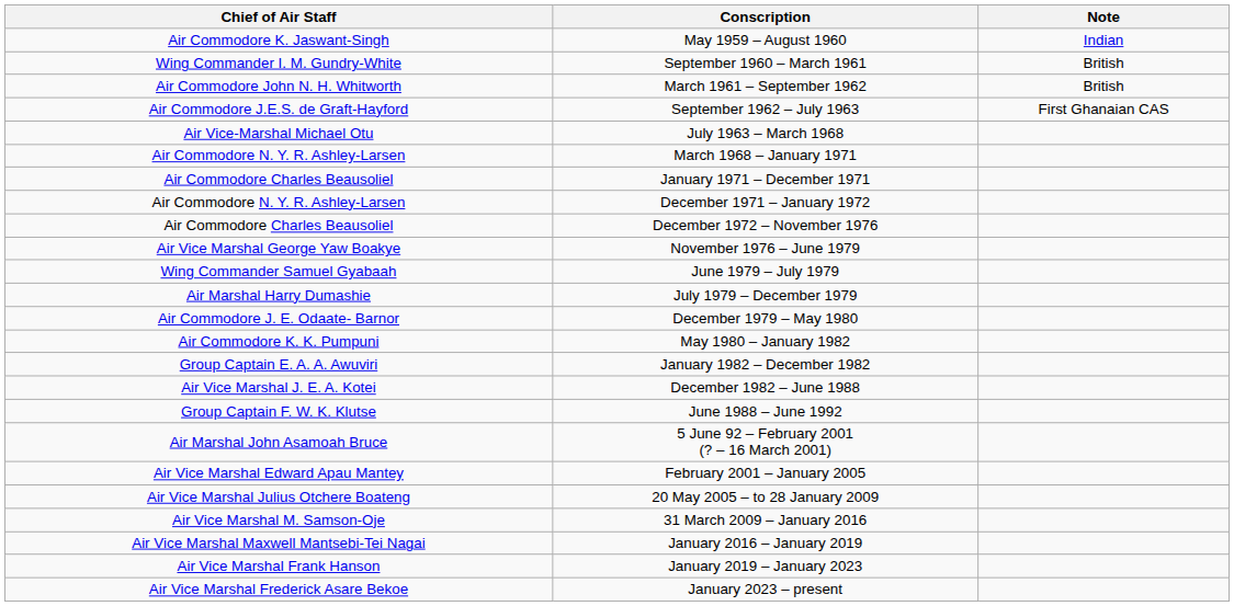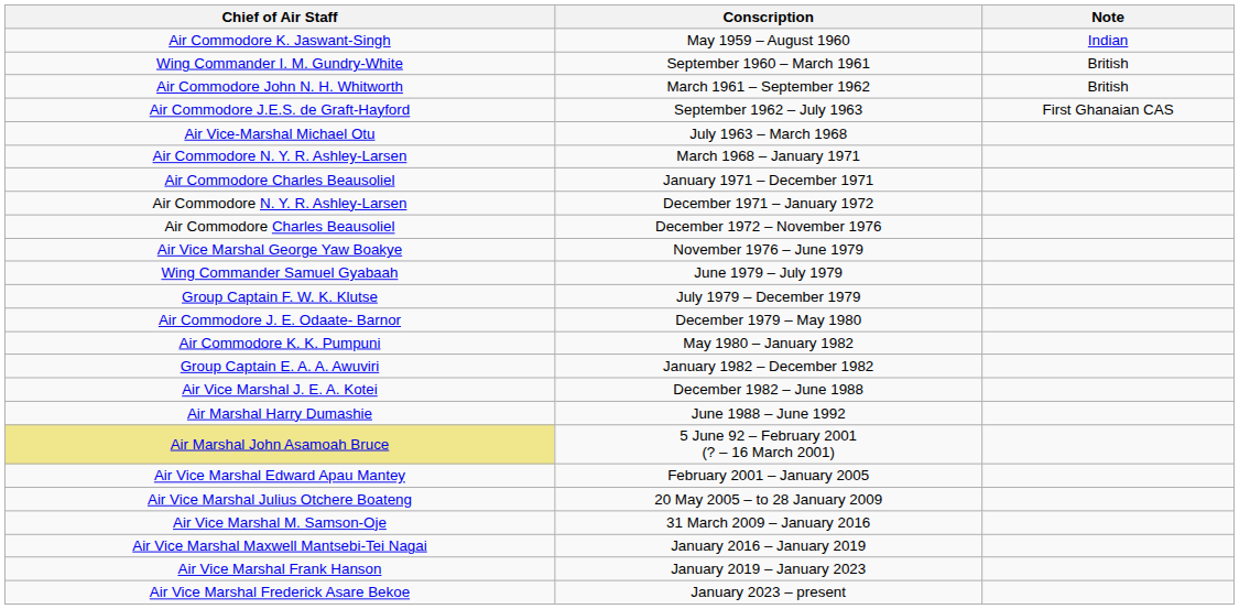July 1979 – December 1979 | Chief of Air Staff: Air Marshal Harry Dumashie -> Group Captain F. W. K. Klutse
June 1988 – June 1992 | Chief of Air Staff: Group Captain F. W. K. Klutse -> Air Marshal Harry Dumashie
5 June 92 – February 2001 (? – 16 March 2001) | Chief of Air Staff: no background -> khaki background
